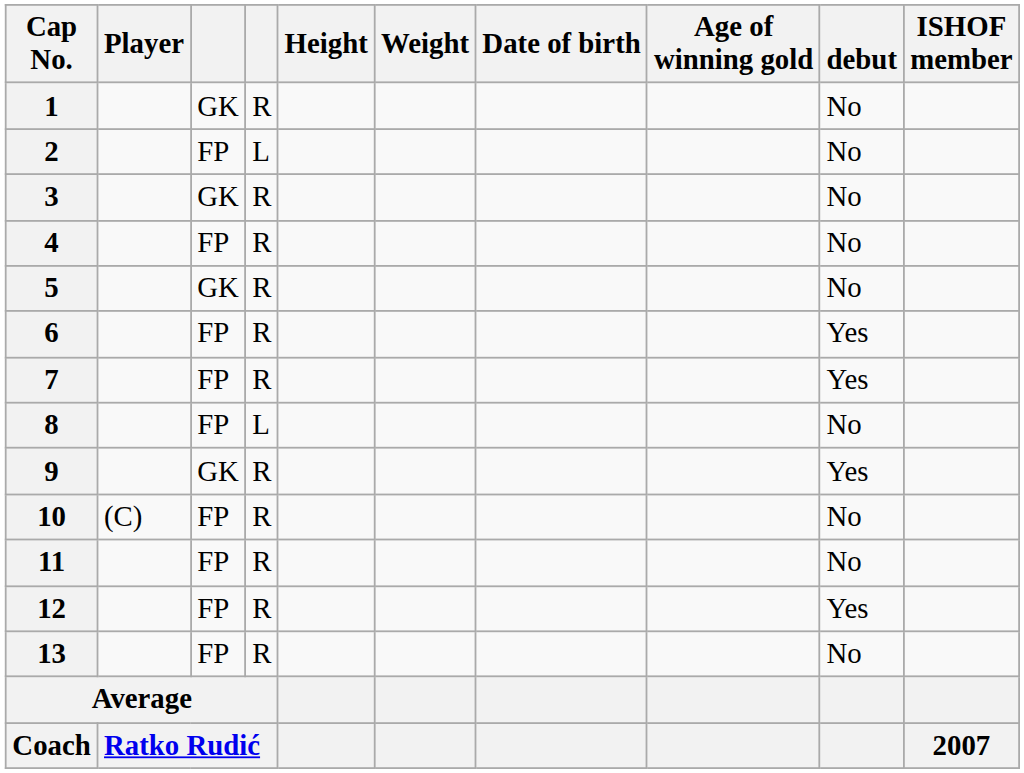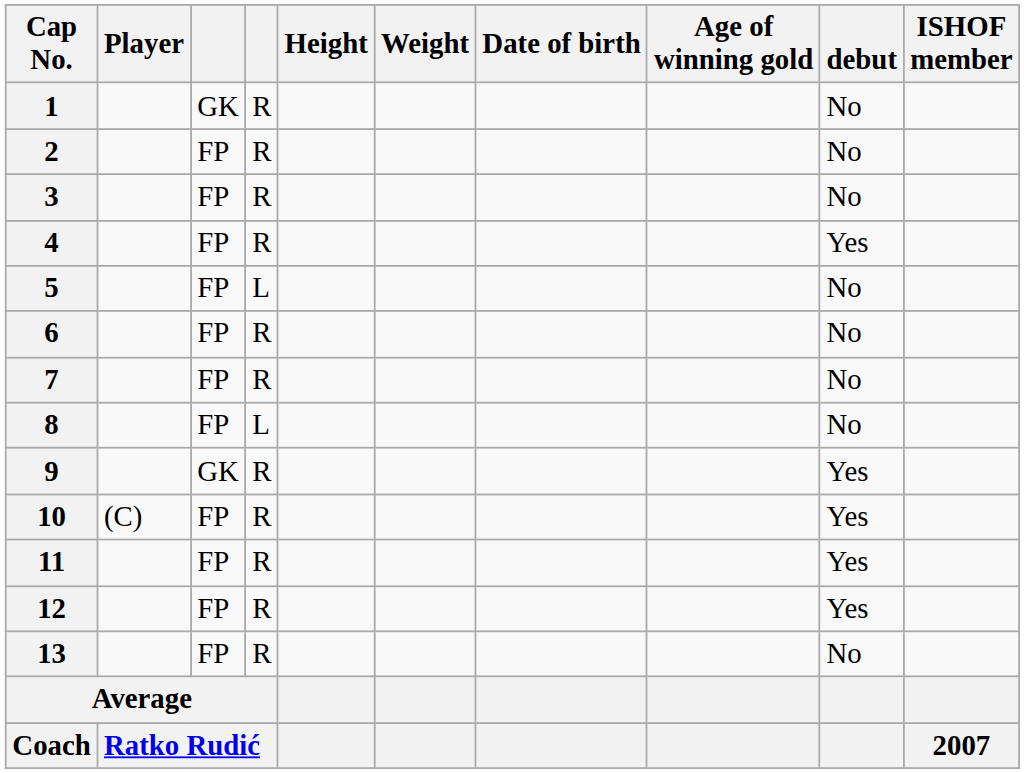2 | column 4: L -> R
3 | column 3: GK -> FP
4 | debut: No -> Yes
5 | column 3: GK -> FP
5 | column 4: R -> L
6 | debut: Yes -> No
7 | debut: Yes -> No
10 | debut: No -> Yes
11 | debut: No -> Yes
